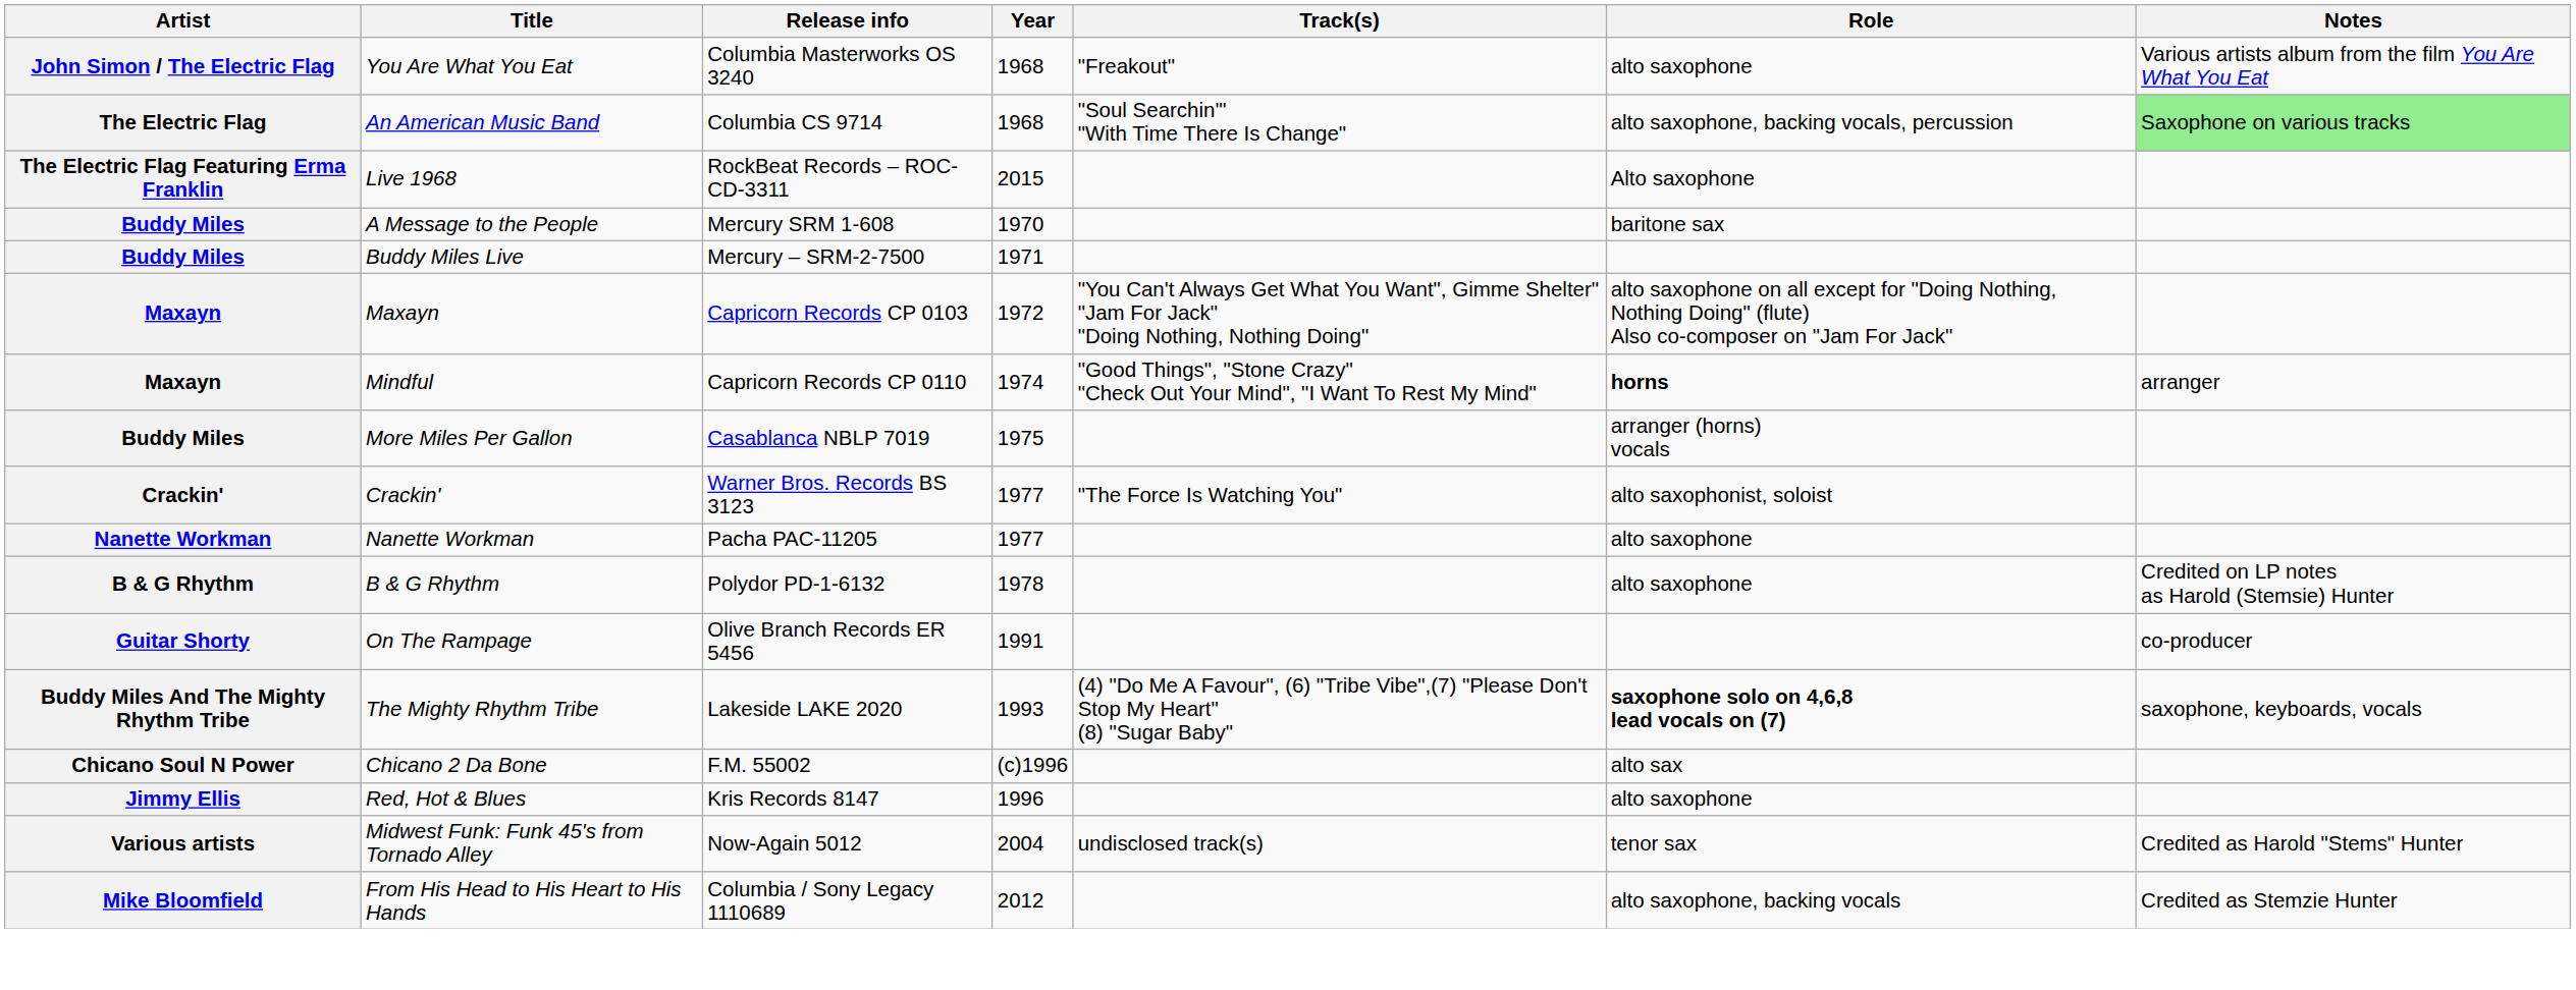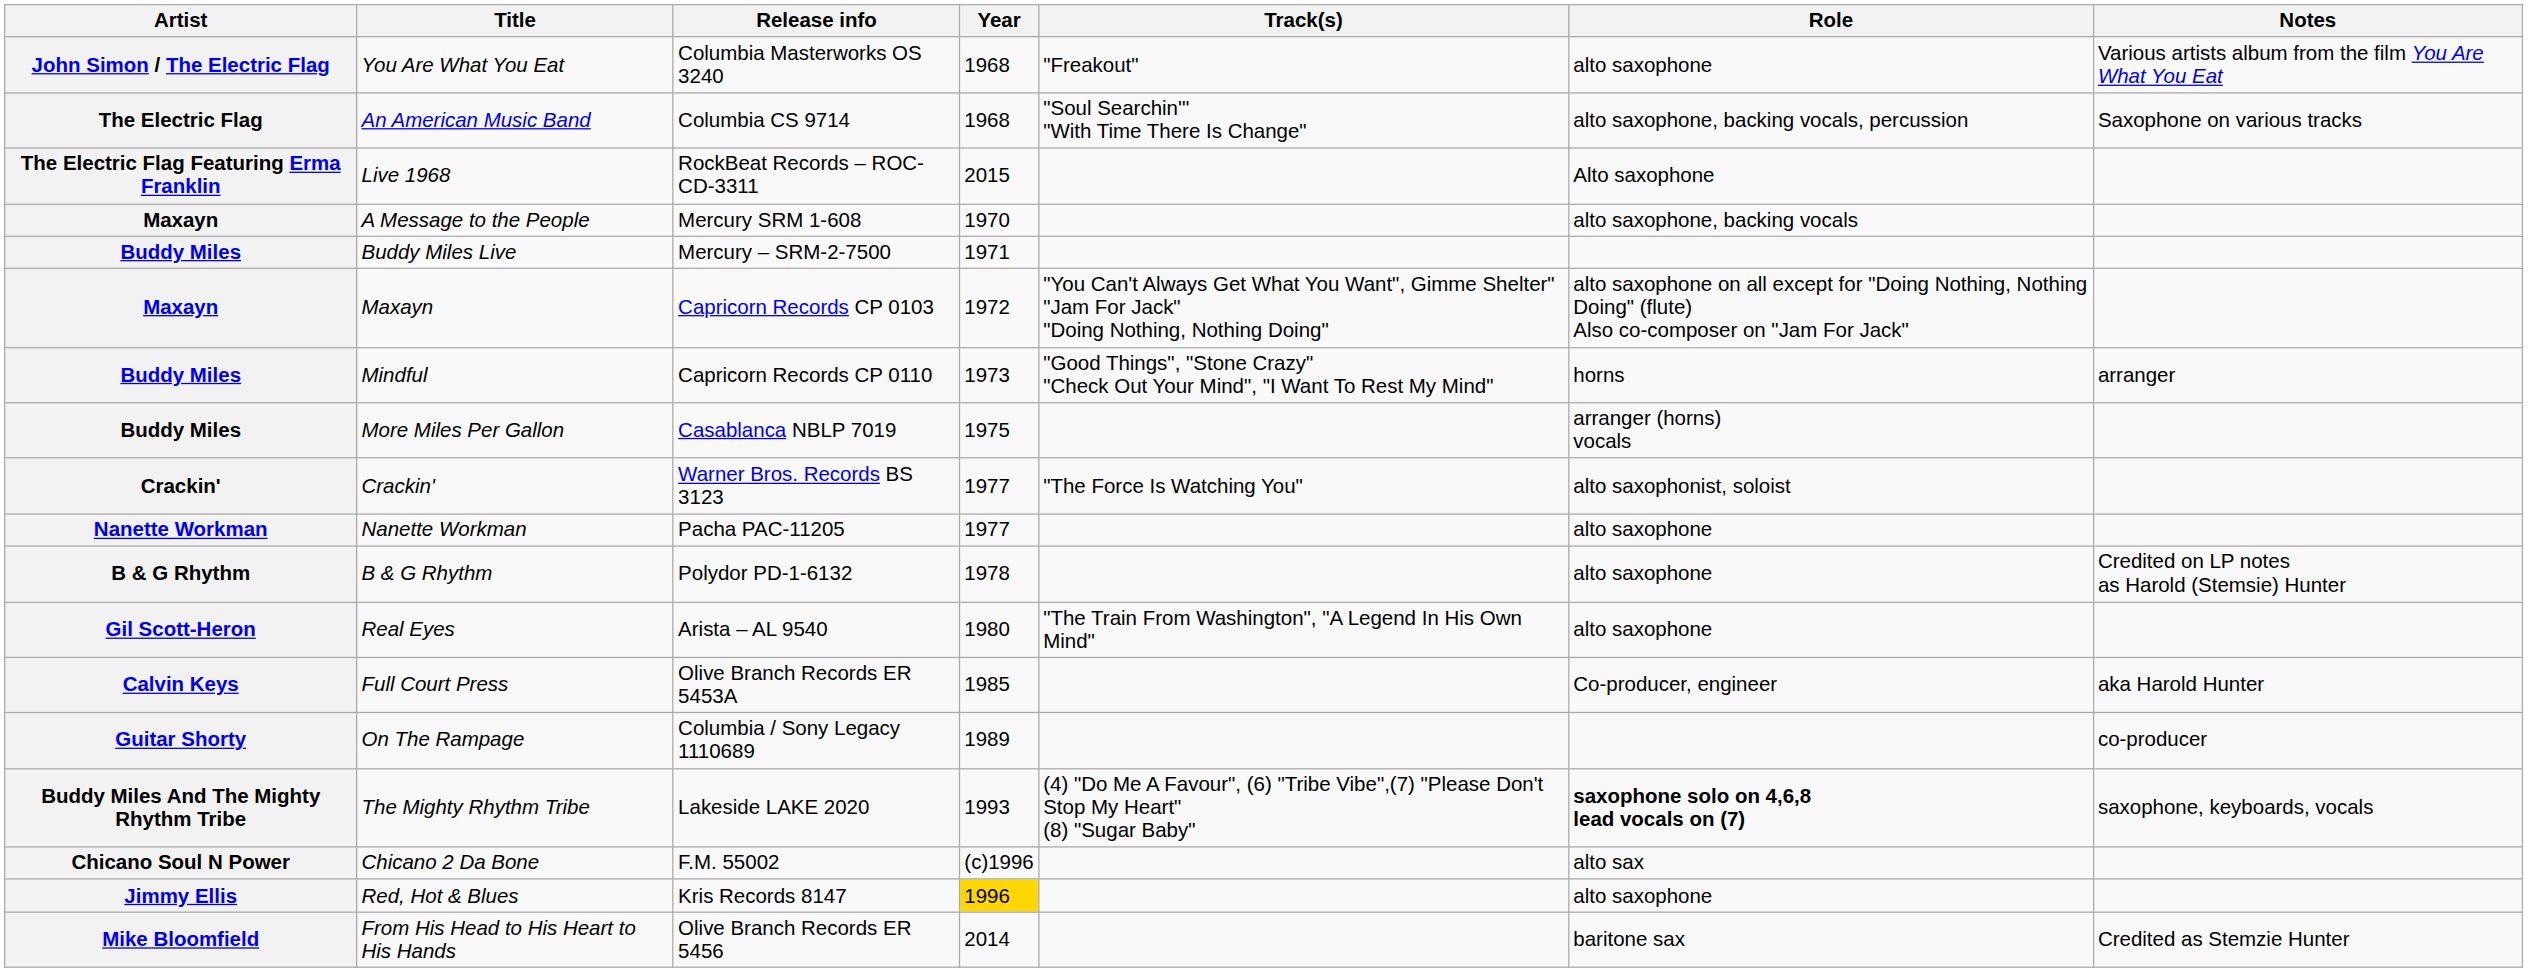An American Music Band | Notes: lightgreen background -> no background
A Message to the People | Artist: Buddy Miles -> Maxayn
A Message to the People | Role: baritone sax -> alto saxophone, backing vocals
Mindful | Artist: Maxayn -> Buddy Miles
Mindful | Year: 1974 -> 1973
Mindful | Role: bold -> normal
+ row: Gil Scott-Heron | Real Eyes | Arista – AL 9540 | 1980 | "The Train From Washington", "A Legend In His Own Mind" | alto saxophone
+ row: Calvin Keys | Full Court Press | Olive Branch Records ER 5453A | 1985 | Co-producer, engineer | aka Harold Hunter
On The Rampage | Release info: Olive Branch Records ER 5456 -> Columbia / Sony Legacy 1110689
On The Rampage | Year: 1991 -> 1989
Red, Hot & Blues | Year: no background -> gold background
- row: Various artists | Midwest Funk: Funk 45's from Tornado Alley | Now-Again 5012 | 2004 | undisclosed track(s) | tenor sax | Credited as Harold "Stems" Hunter
From His Head to His Heart to His Hands | Release info: Columbia / Sony Legacy 1110689 -> Olive Branch Records ER 5456
From His Head to His Heart to His Hands | Year: 2012 -> 2014
From His Head to His Heart to His Hands | Role: alto saxophone, backing vocals -> baritone sax
